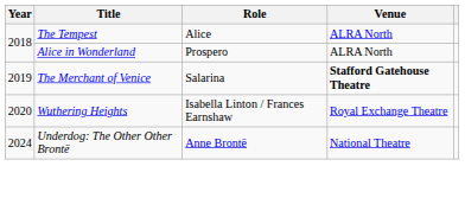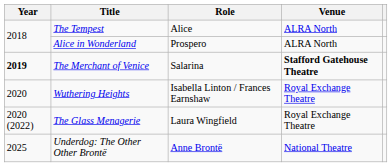The Merchant of Venice | Year: normal -> bold
+ row: 2020 (2022) | The Glass Menagerie | Laura Wingfield | Royal Exchange Theatre
Underdog: The Other Other Brontë | Year: 2024 -> 2025
